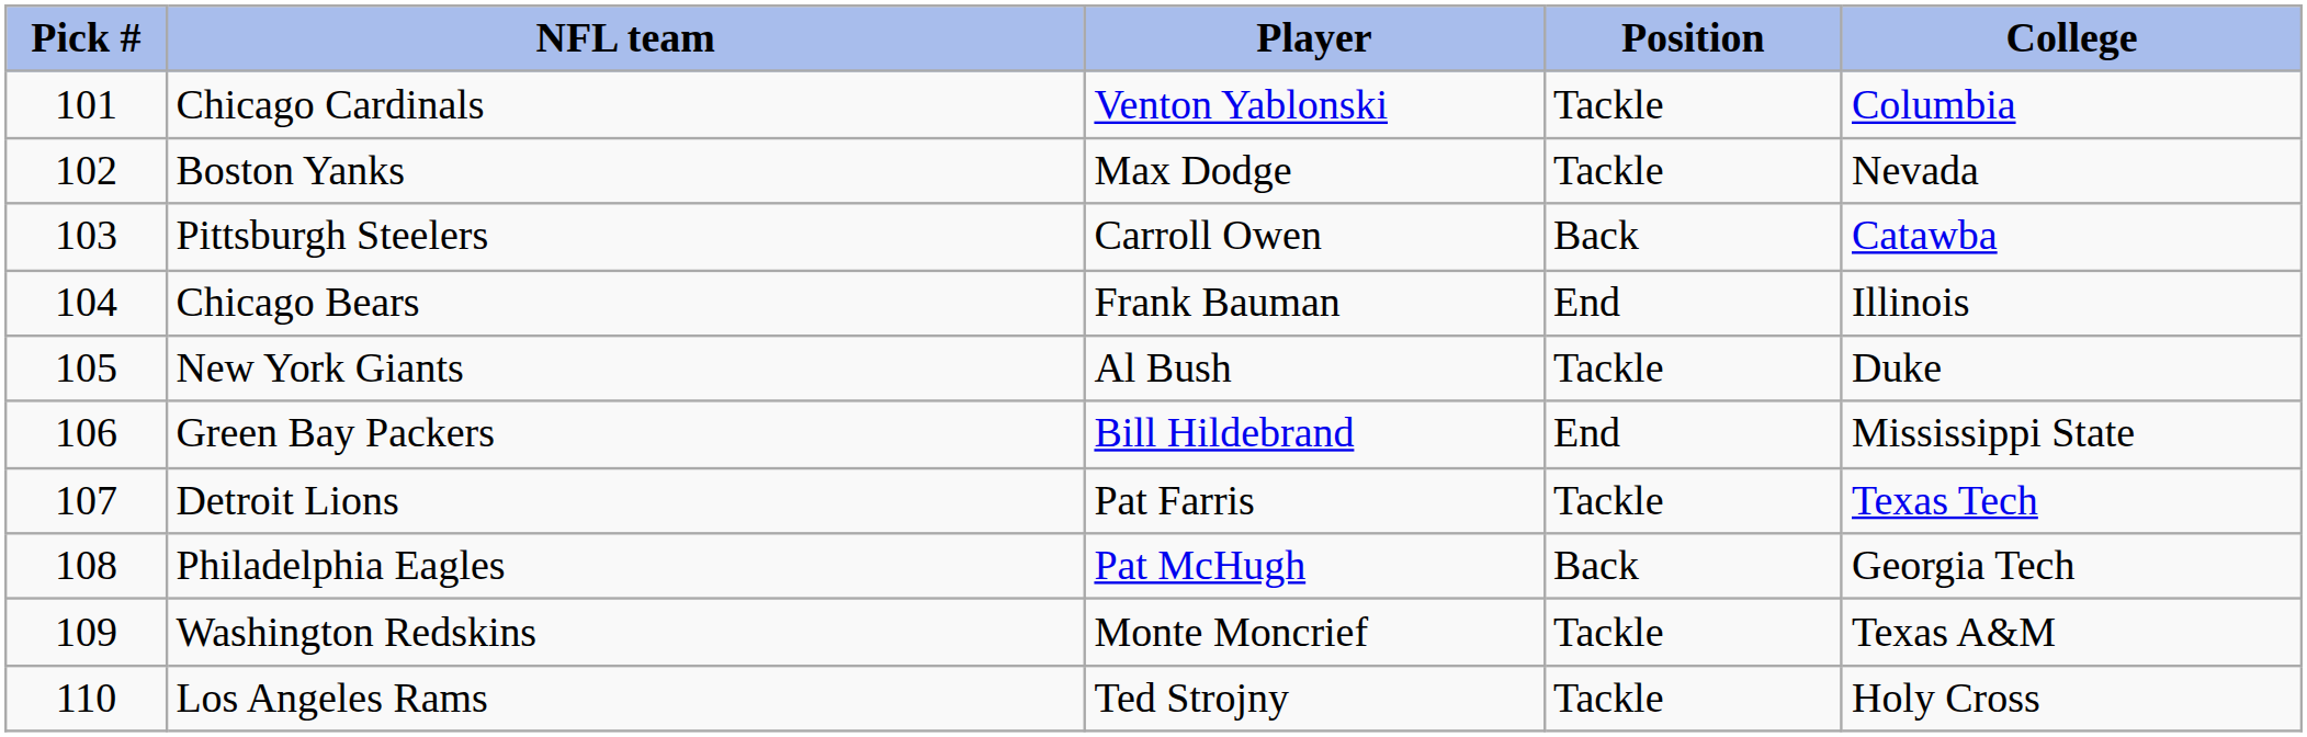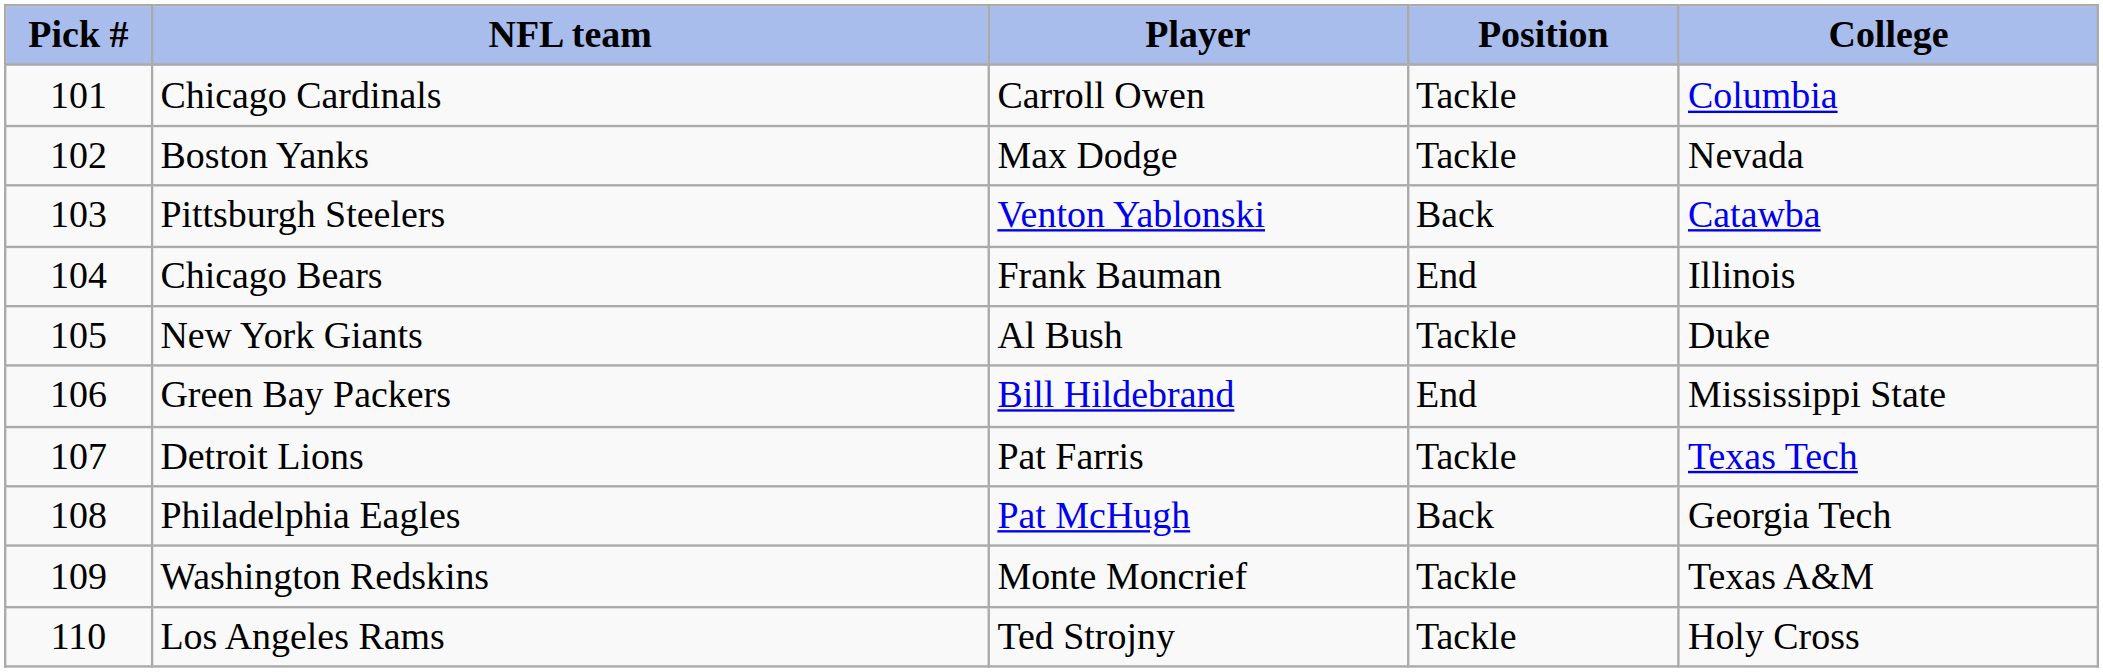Chicago Cardinals | Player: Venton Yablonski -> Carroll Owen
Pittsburgh Steelers | Player: Carroll Owen -> Venton Yablonski
